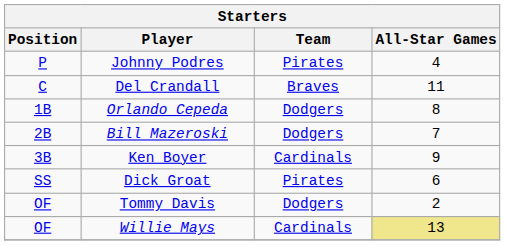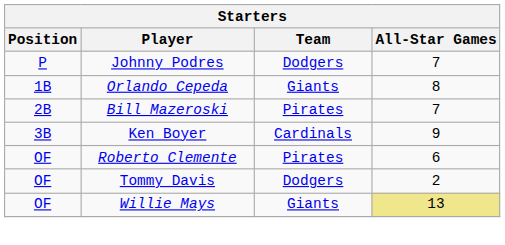Johnny Podres | Team: Pirates -> Dodgers
Johnny Podres | All-Star Games: 4 -> 7
- row: C | Del Crandall | Braves | 11
Orlando Cepeda | Team: Dodgers -> Giants
Bill Mazeroski | Team: Dodgers -> Pirates
- row: SS | Dick Groat | Pirates | 6
+ row: OF | Roberto Clemente | Pirates | 6
Willie Mays | Team: Cardinals -> Giants
